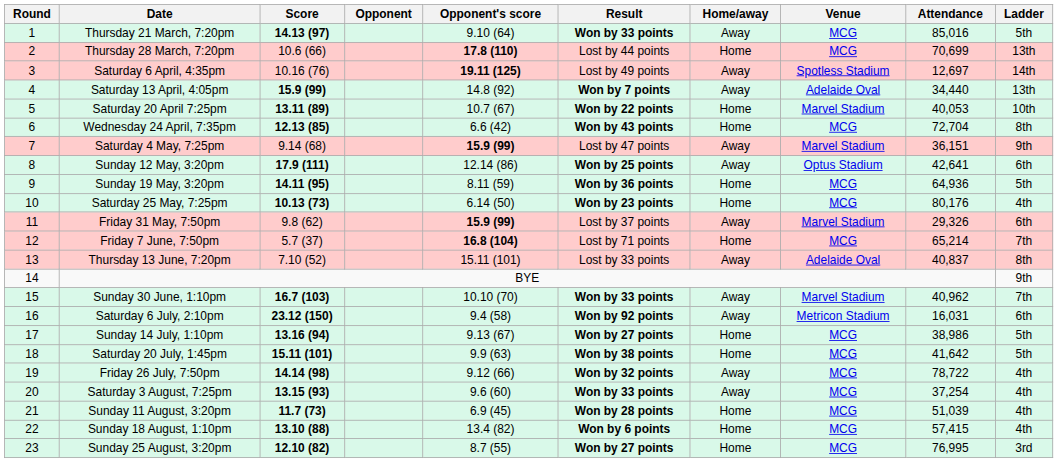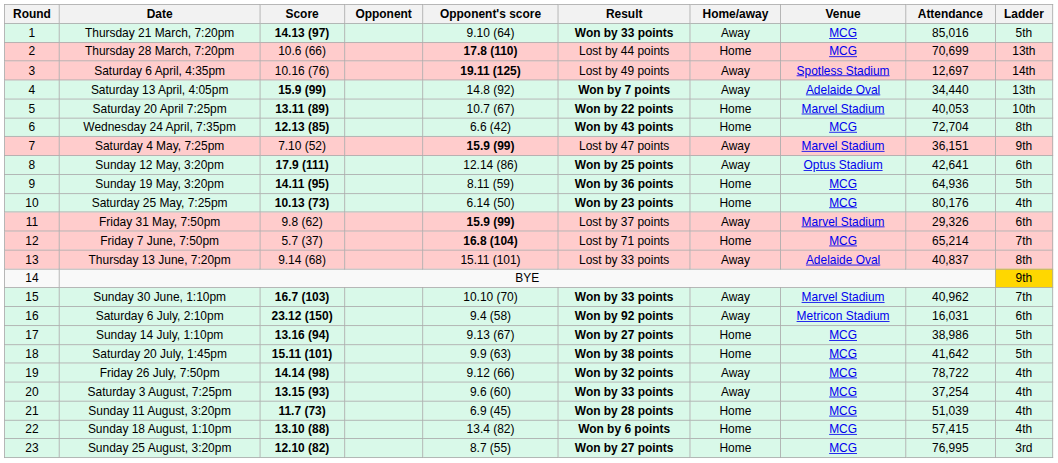Saturday 4 May, 7:25pm | Score: 9.14 (68) -> 7.10 (52)
Thursday 13 June, 7:20pm | Score: 7.10 (52) -> 9.14 (68)
BYE | Ladder: no background -> gold background
